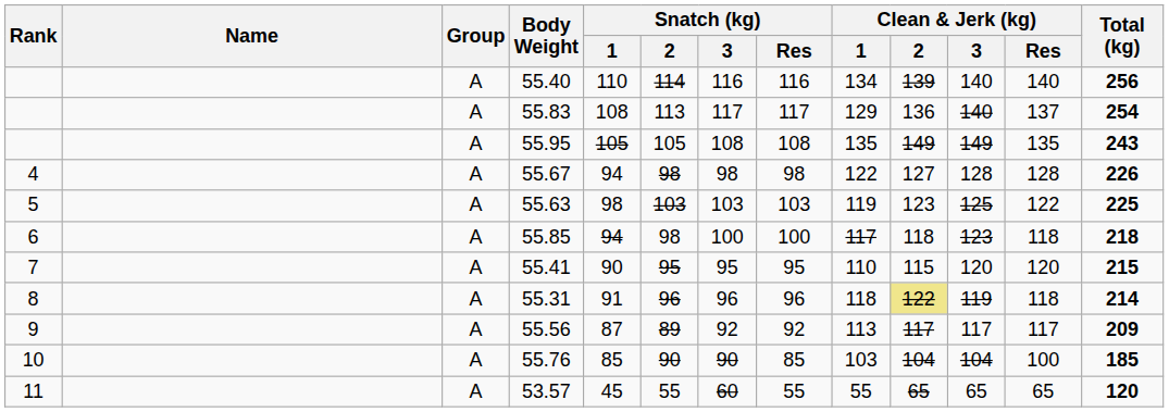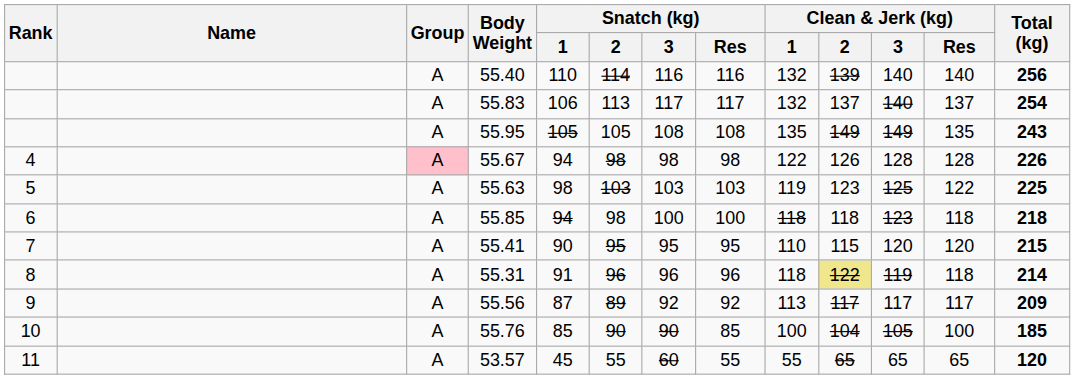55.40 | Clean & Jerk (kg) / 1: 134 -> 132
55.83 | Snatch (kg) / 1: 108 -> 106
55.83 | Clean & Jerk (kg) / 1: 129 -> 132
55.83 | Clean & Jerk (kg) / 2: 136 -> 137
55.67 | Group: no background -> pink background
55.67 | Clean & Jerk (kg) / 2: 127 -> 126
55.85 | Clean & Jerk (kg) / 1: 117 -> 118
55.76 | Clean & Jerk (kg) / 1: 103 -> 100
55.76 | Clean & Jerk (kg) / 3: 104 -> 105
